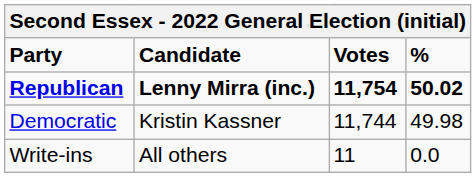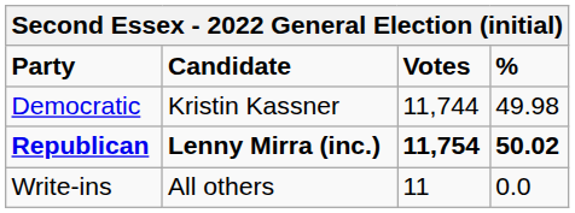rows swapped: Republican <-> Democratic
